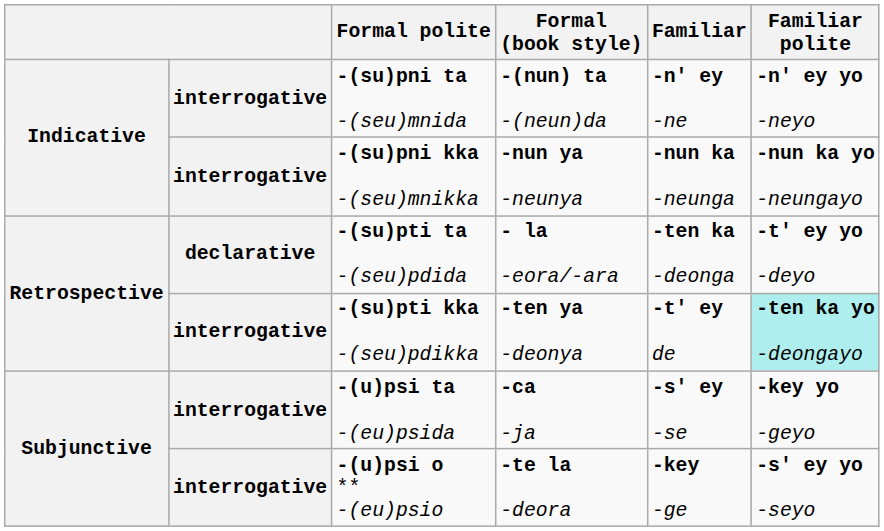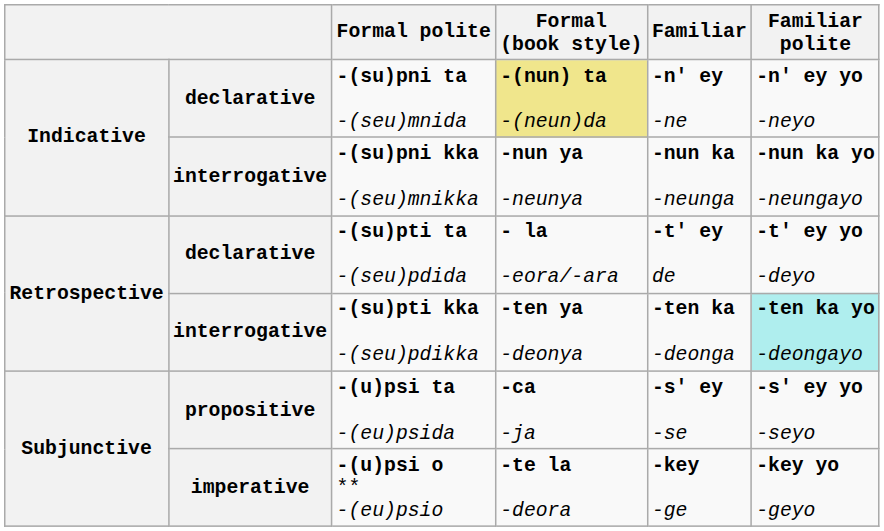-(su)pni ta -(seu)mnida | column 2: interrogative -> declarative
-(su)pni ta -(seu)mnida | Formal (book style): no background -> khaki background
-(su)pti ta -(seu)pdida | Familiar: -ten ka -deonga -> -t' ey de
-(su)pti kka -(seu)pdikka | Familiar: -t' ey de -> -ten ka -deonga
-(u)psi ta -(eu)psida | column 2: interrogative -> propositive
-(u)psi ta -(eu)psida | Familiar polite: -key yo -geyo -> -s' ey yo -seyo
-(u)psi o ** -(eu)psio | column 2: interrogative -> imperative
-(u)psi o ** -(eu)psio | Familiar polite: -s' ey yo -seyo -> -key yo -geyo
